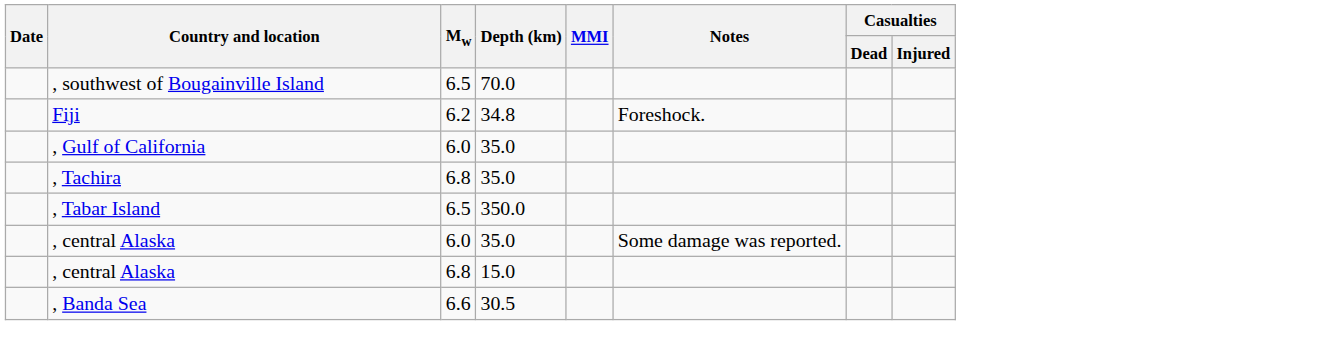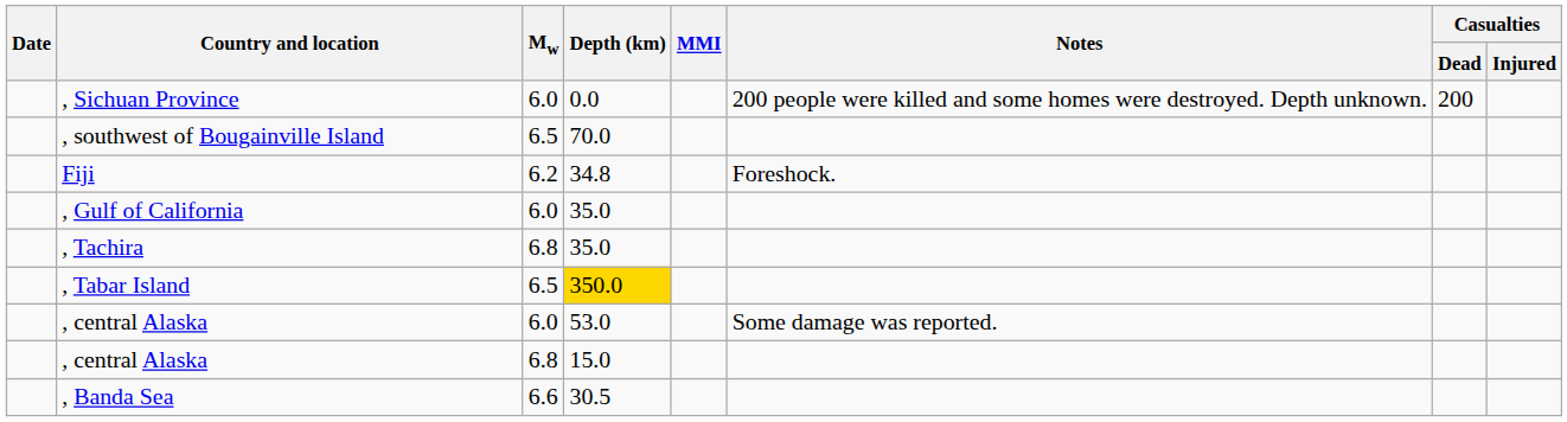+ row: , Sichuan Province | 6.0 | 0.0 | 200 people were killed and some homes were destroyed. Depth unknown. | 200
, Tabar Island | Depth (km): no background -> gold background
, central Alaska / 6.0 | Depth (km): 35.0 -> 53.0
